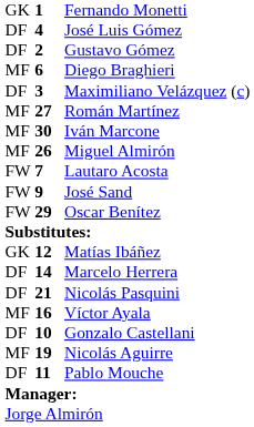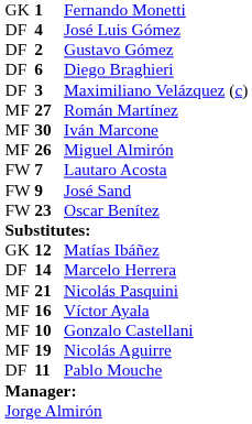Diego Braghieri | column 1: MF -> DF
Oscar Benítez | column 2: 29 -> 23
Nicolás Pasquini | column 1: DF -> MF
Gonzalo Castellani | column 1: DF -> MF
